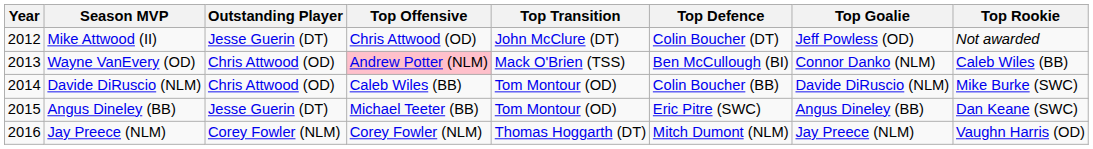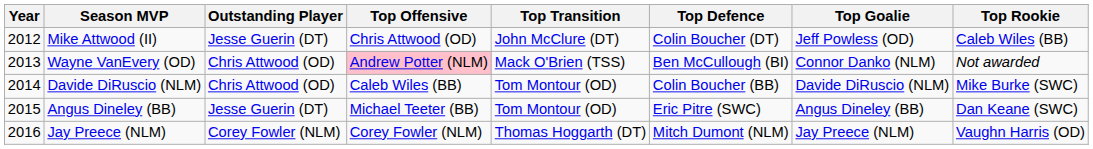Mike Attwood (II) | Top Rookie: Not awarded -> Caleb Wiles (BB)
Wayne VanEvery (OD) | Top Rookie: Caleb Wiles (BB) -> Not awarded
